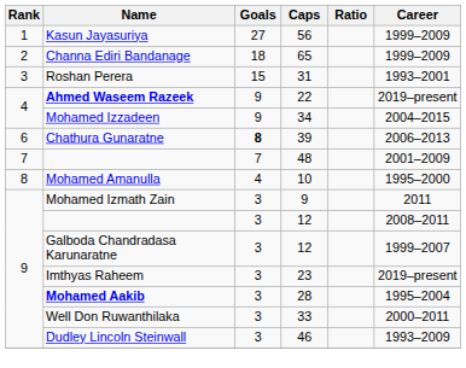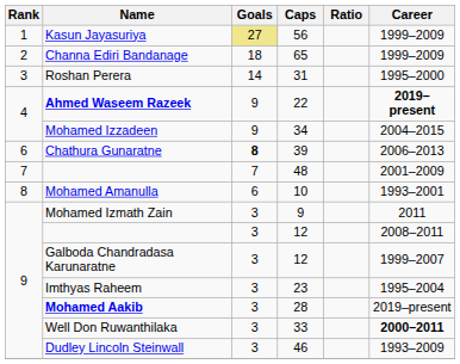Kasun Jayasuriya | Goals: no background -> khaki background
Roshan Perera | Goals: 15 -> 14
Roshan Perera | Career: 1993–2001 -> 1995–2000
Ahmed Waseem Razeek | Career: normal -> bold
Mohamed Amanulla | Goals: 4 -> 6
Mohamed Amanulla | Career: 1995–2000 -> 1993–2001
Imthyas Raheem | Career: 2019–present -> 1995–2004
Mohamed Aakib | Career: 1995–2004 -> 2019–present
Well Don Ruwanthilaka | Career: normal -> bold
